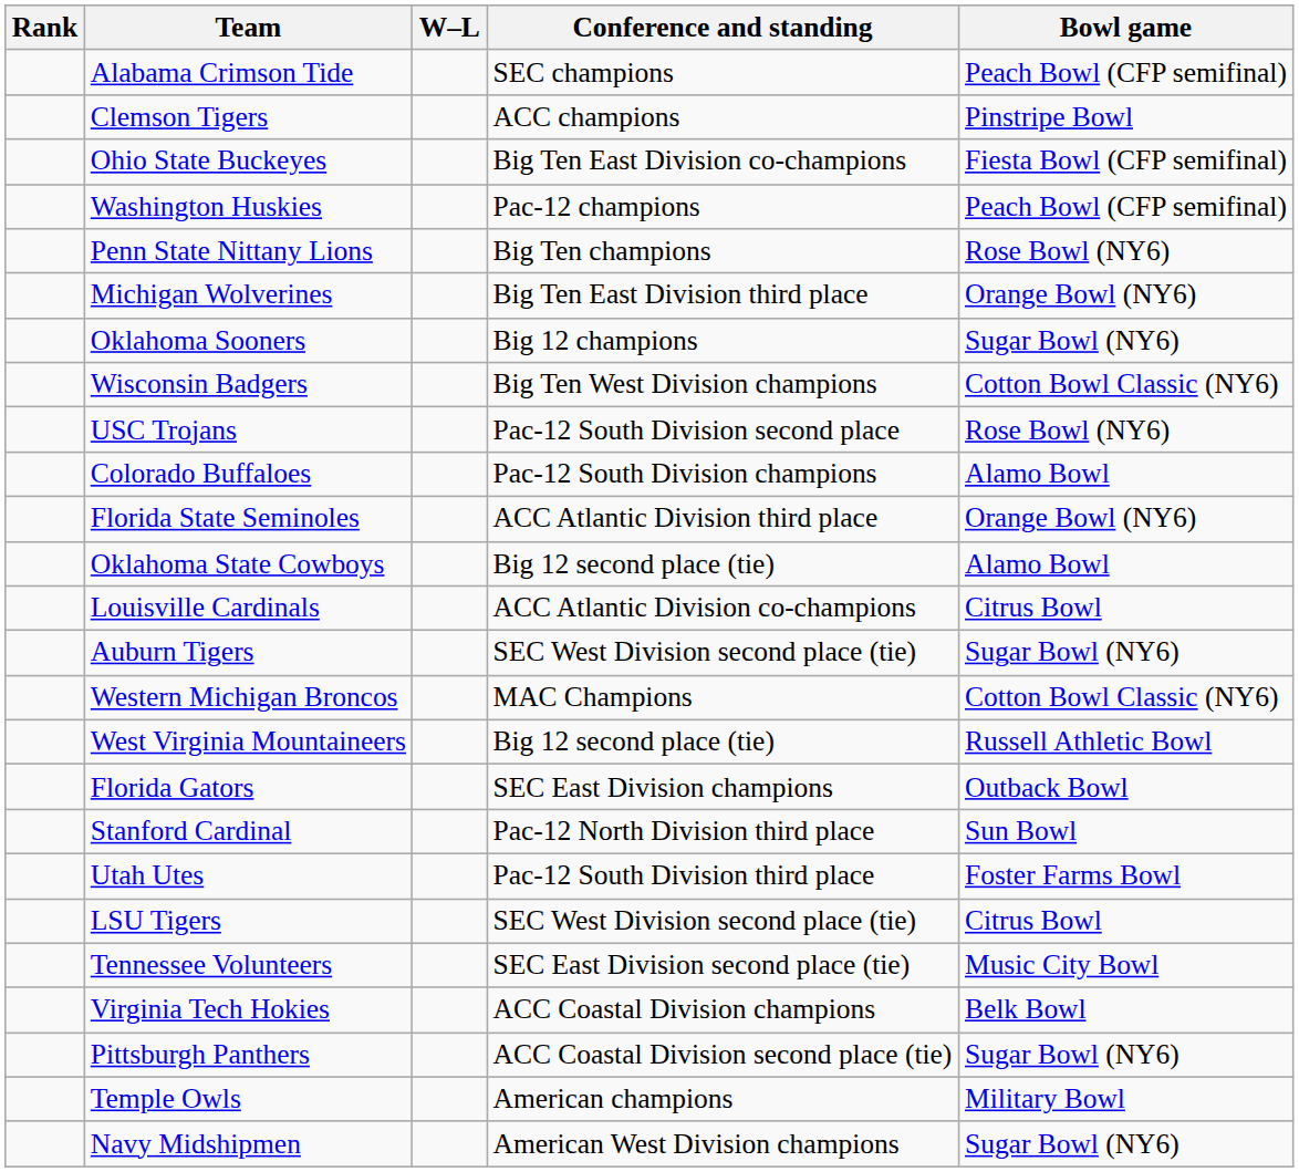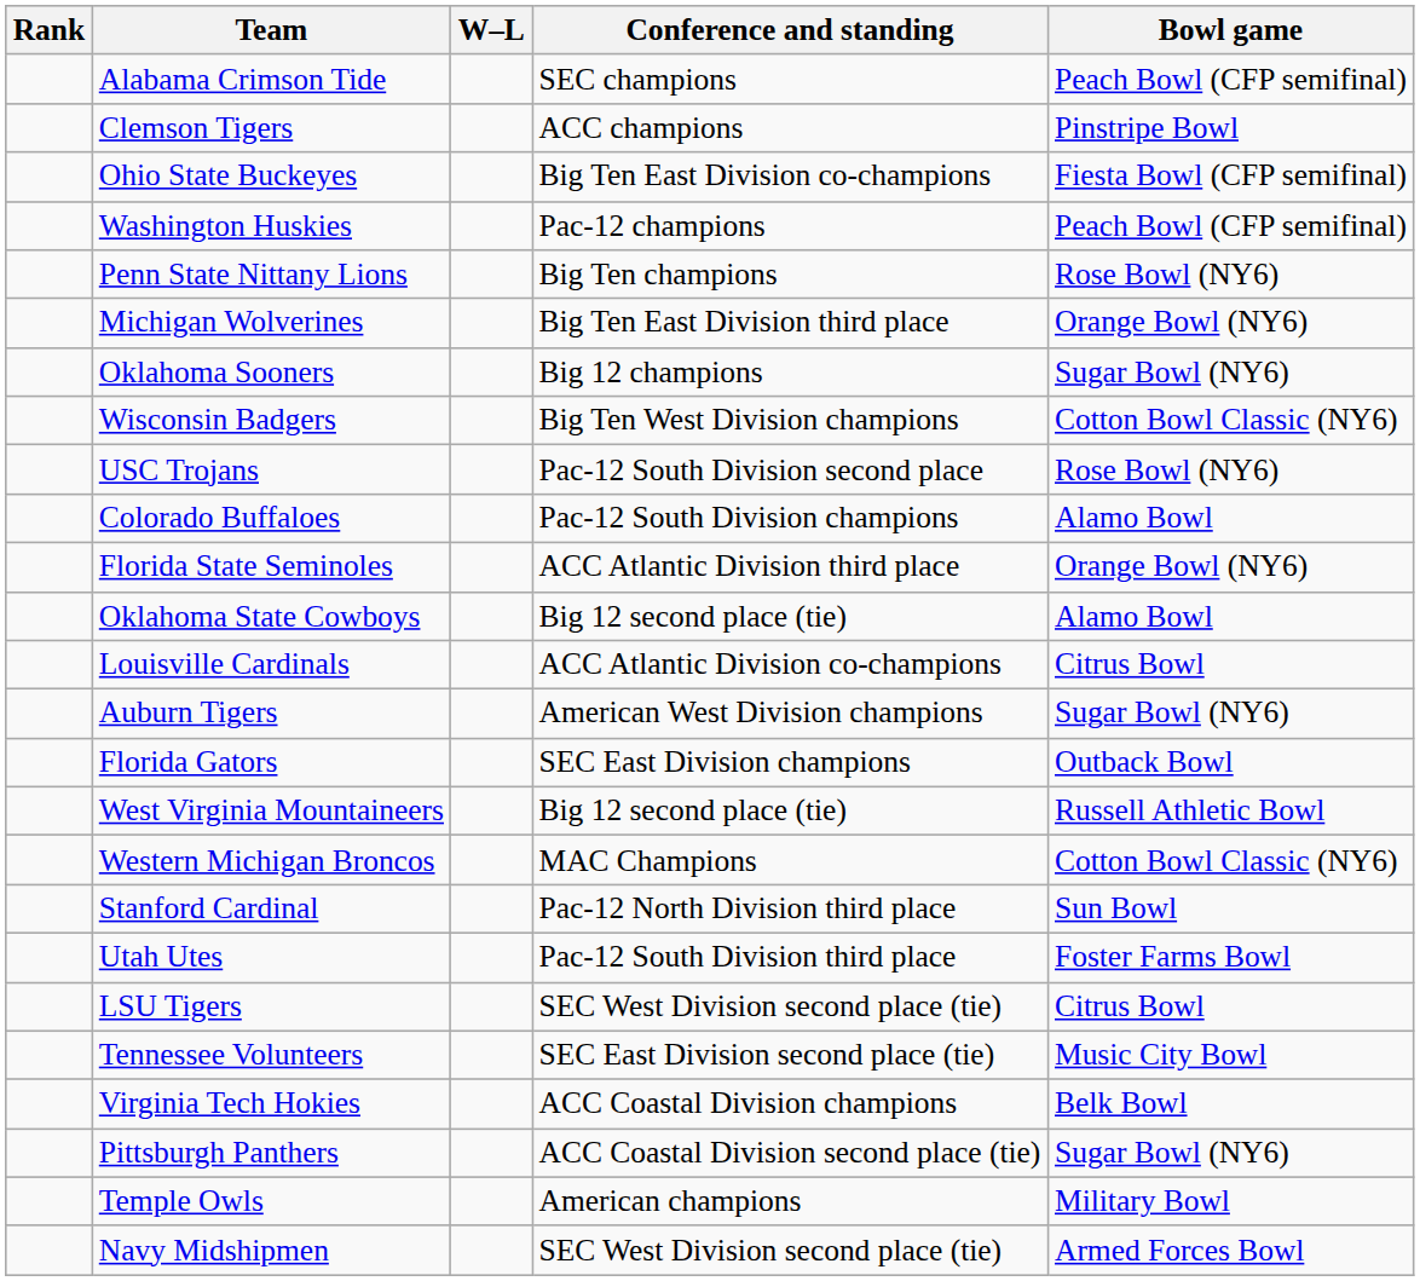Auburn Tigers | Conference and standing: SEC West Division second place (tie) -> American West Division champions
rows swapped: Western Michigan Broncos <-> Florida Gators
Navy Midshipmen | Conference and standing: American West Division champions -> SEC West Division second place (tie)
Navy Midshipmen | Bowl game: Sugar Bowl (NY6) -> Armed Forces Bowl
